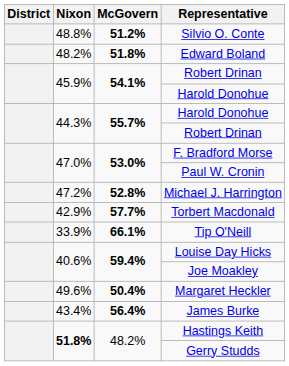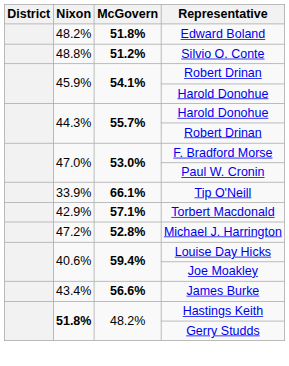rows swapped: Silvio O. Conte <-> Edward Boland
rows swapped: Michael J. Harrington <-> Tip O'Neill
Torbert Macdonald | McGovern: 57.7% -> 57.1%
- row: 49.6% | 50.4% | Margaret Heckler
James Burke | McGovern: 56.4% -> 56.6%
